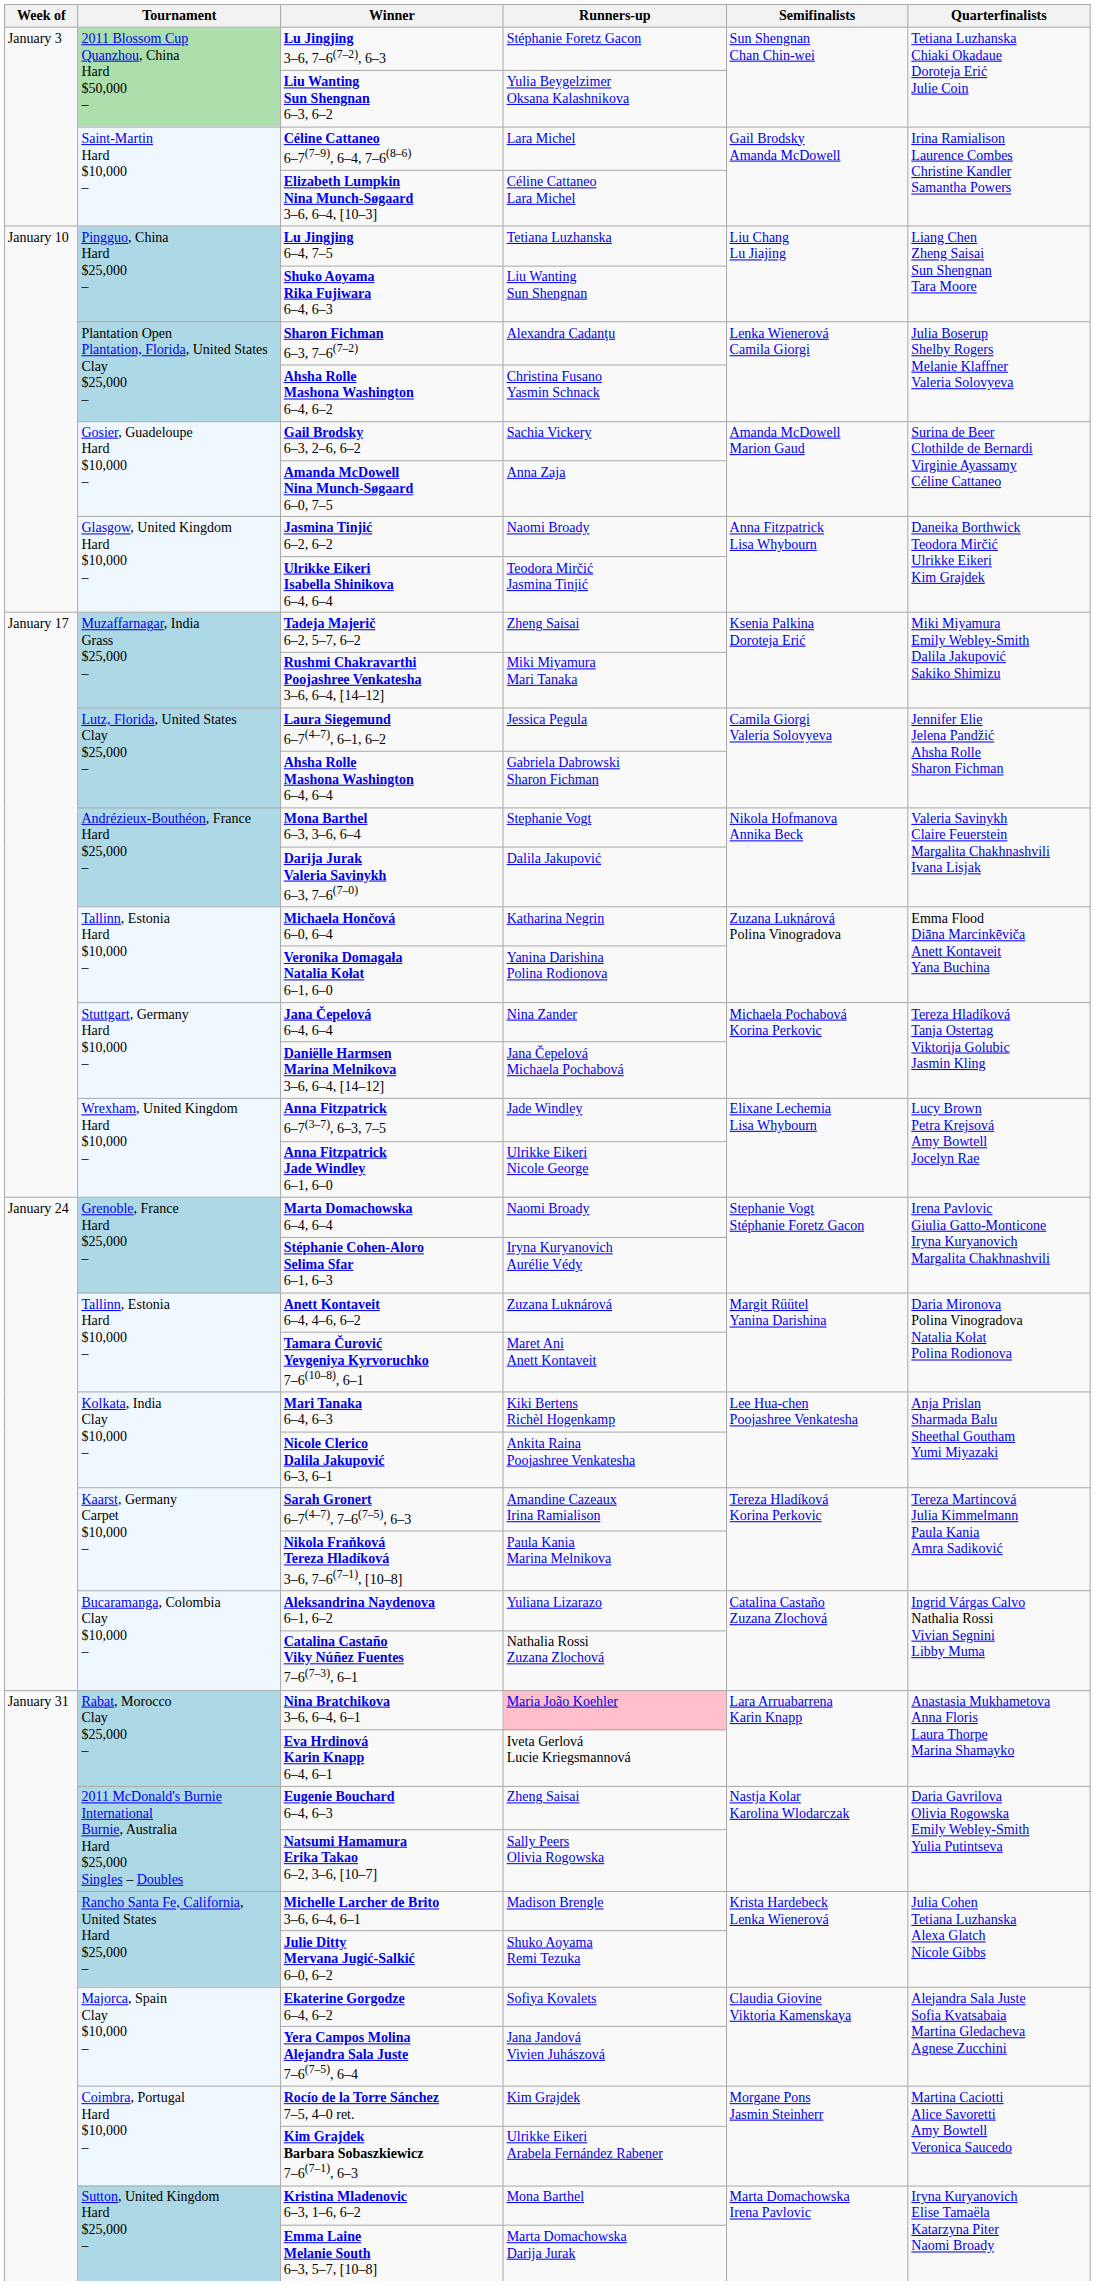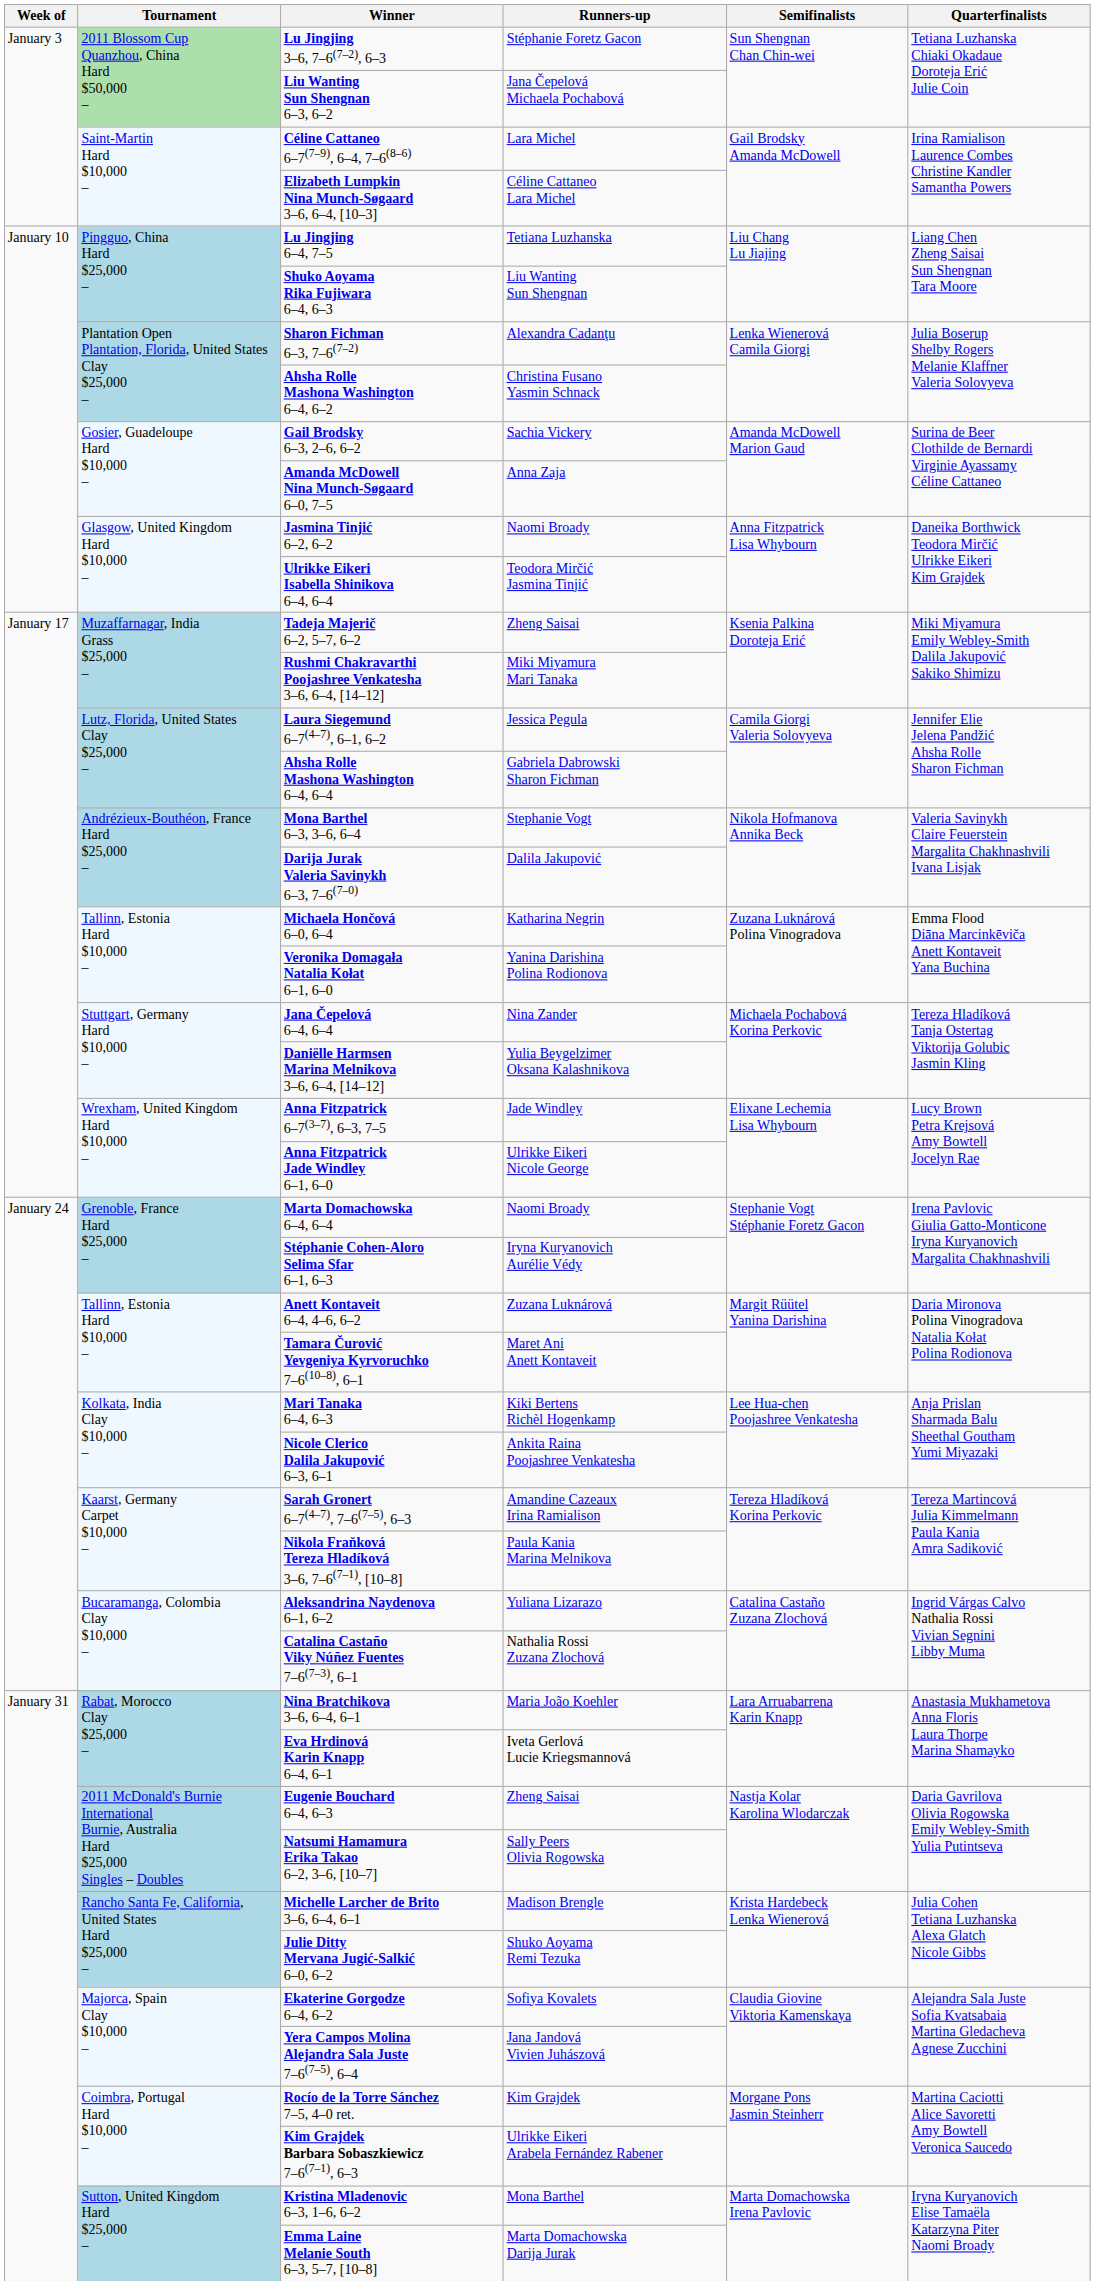Liu Wanting Sun Shengnan 6–3, 6–2 | Runners-up: Yulia Beygelzimer Oksana Kalashnikova -> Jana Čepelová Michaela Pochabová
Daniëlle Harmsen Marina Melnikova 3–6, 6–4, [14–12] | Runners-up: Jana Čepelová Michaela Pochabová -> Yulia Beygelzimer Oksana Kalashnikova
Nina Bratchikova 3–6, 6–4, 6–1 | Runners-up: pink background -> no background
